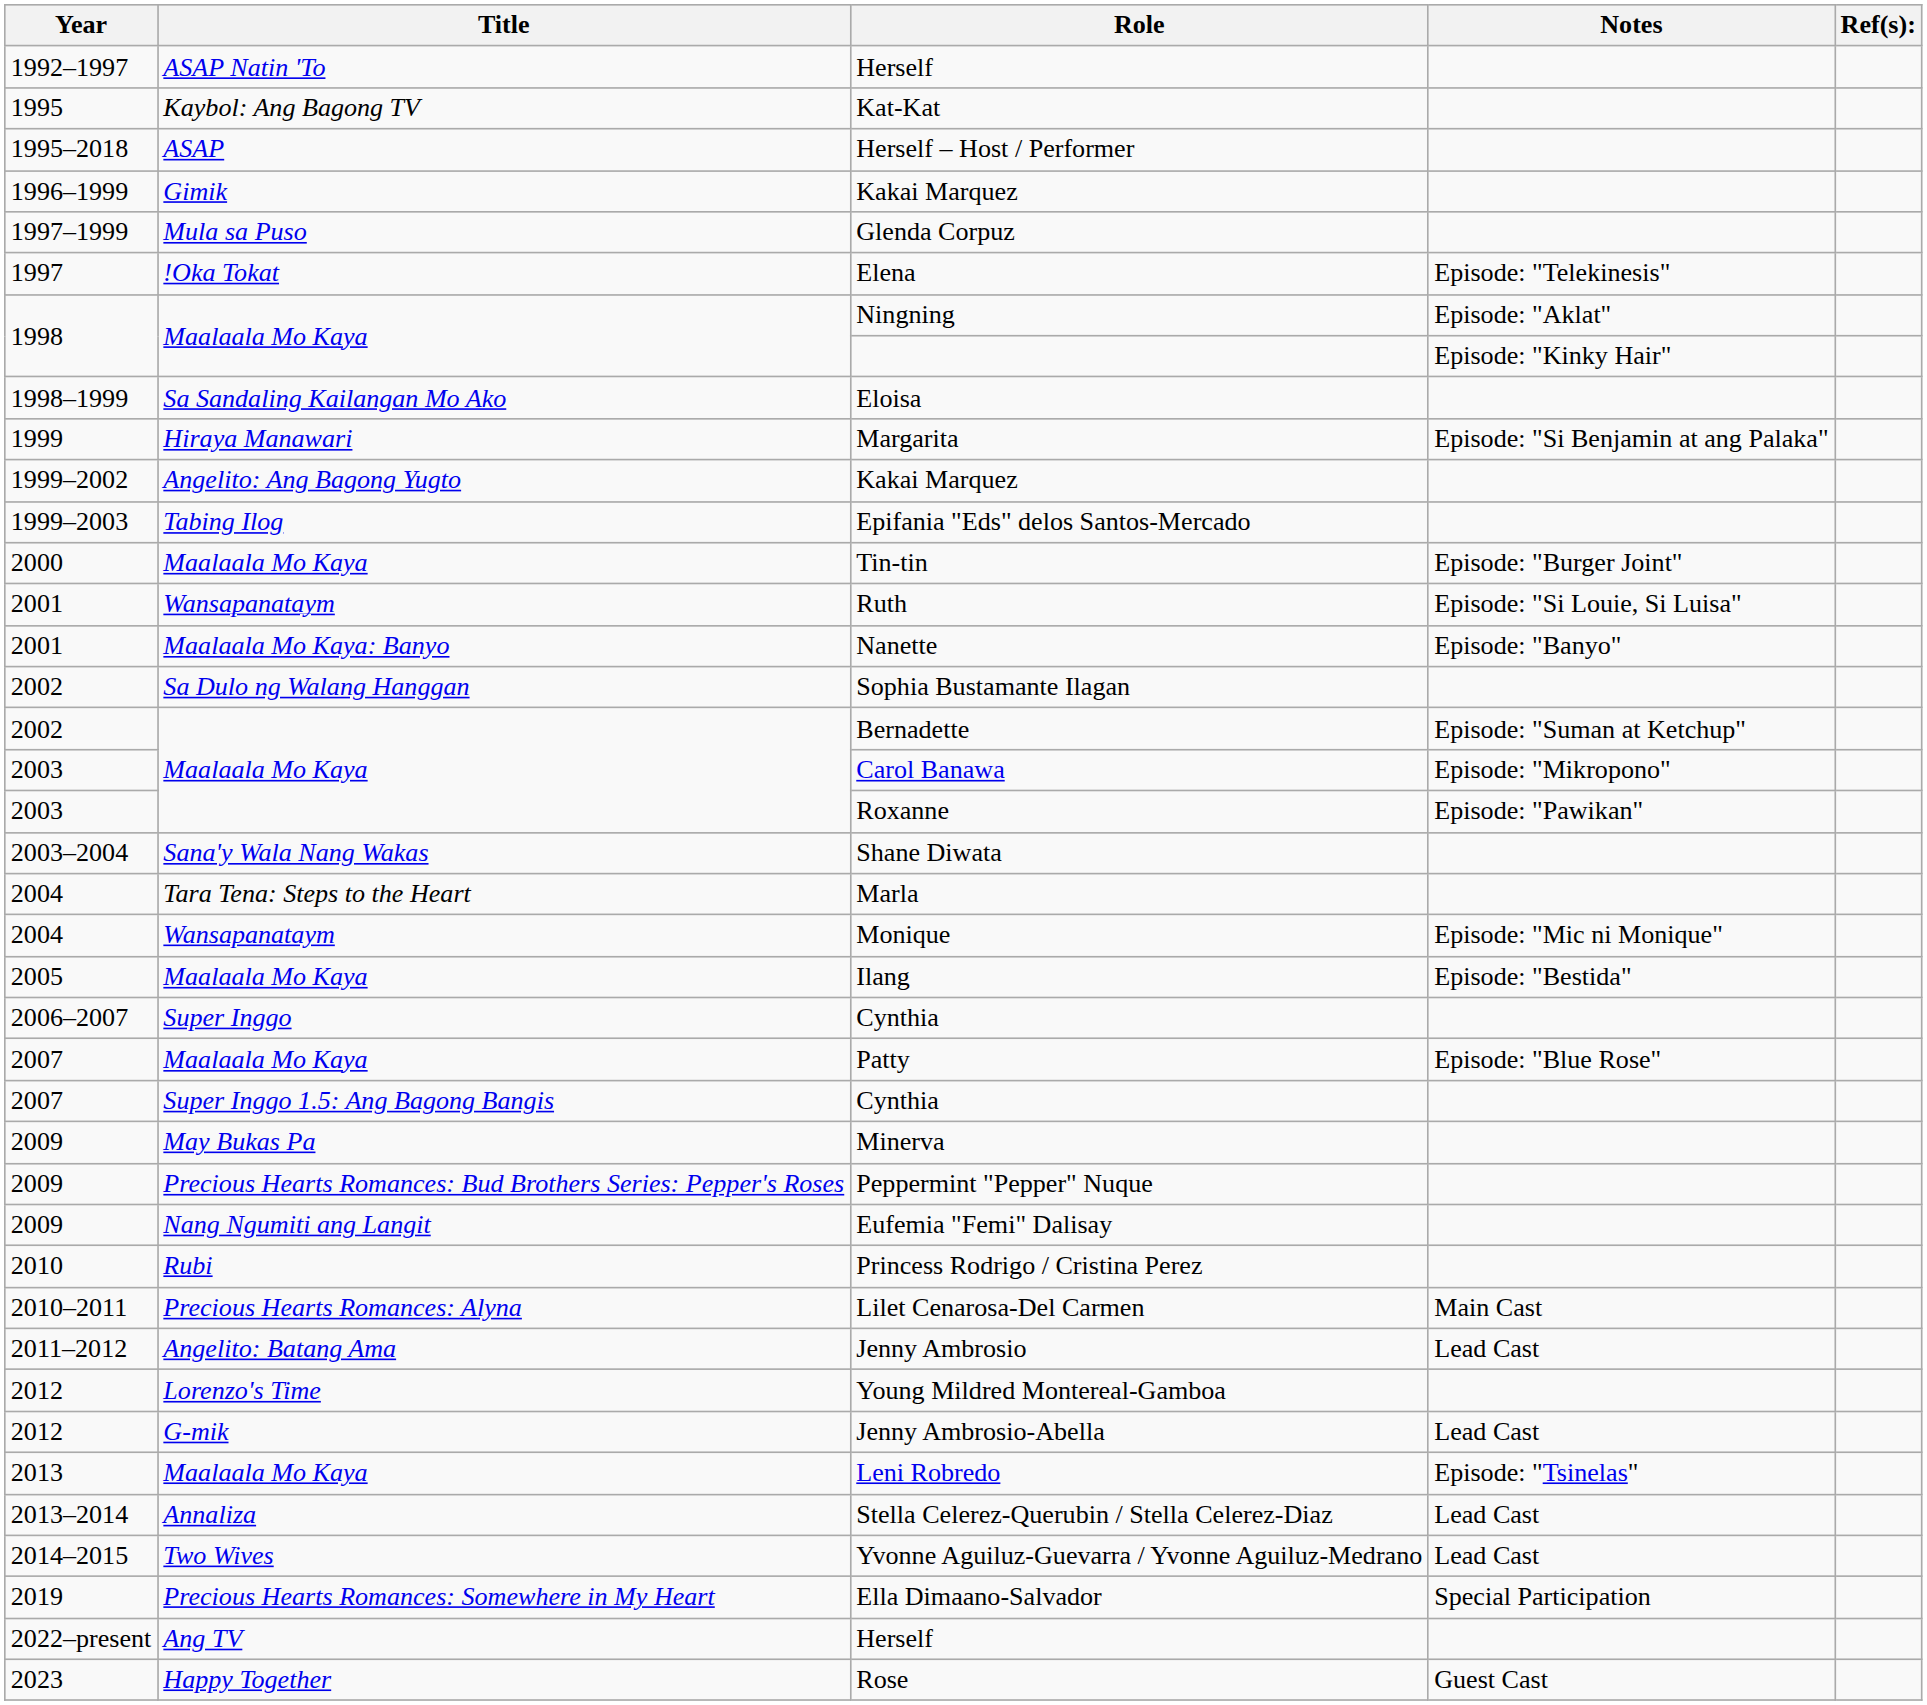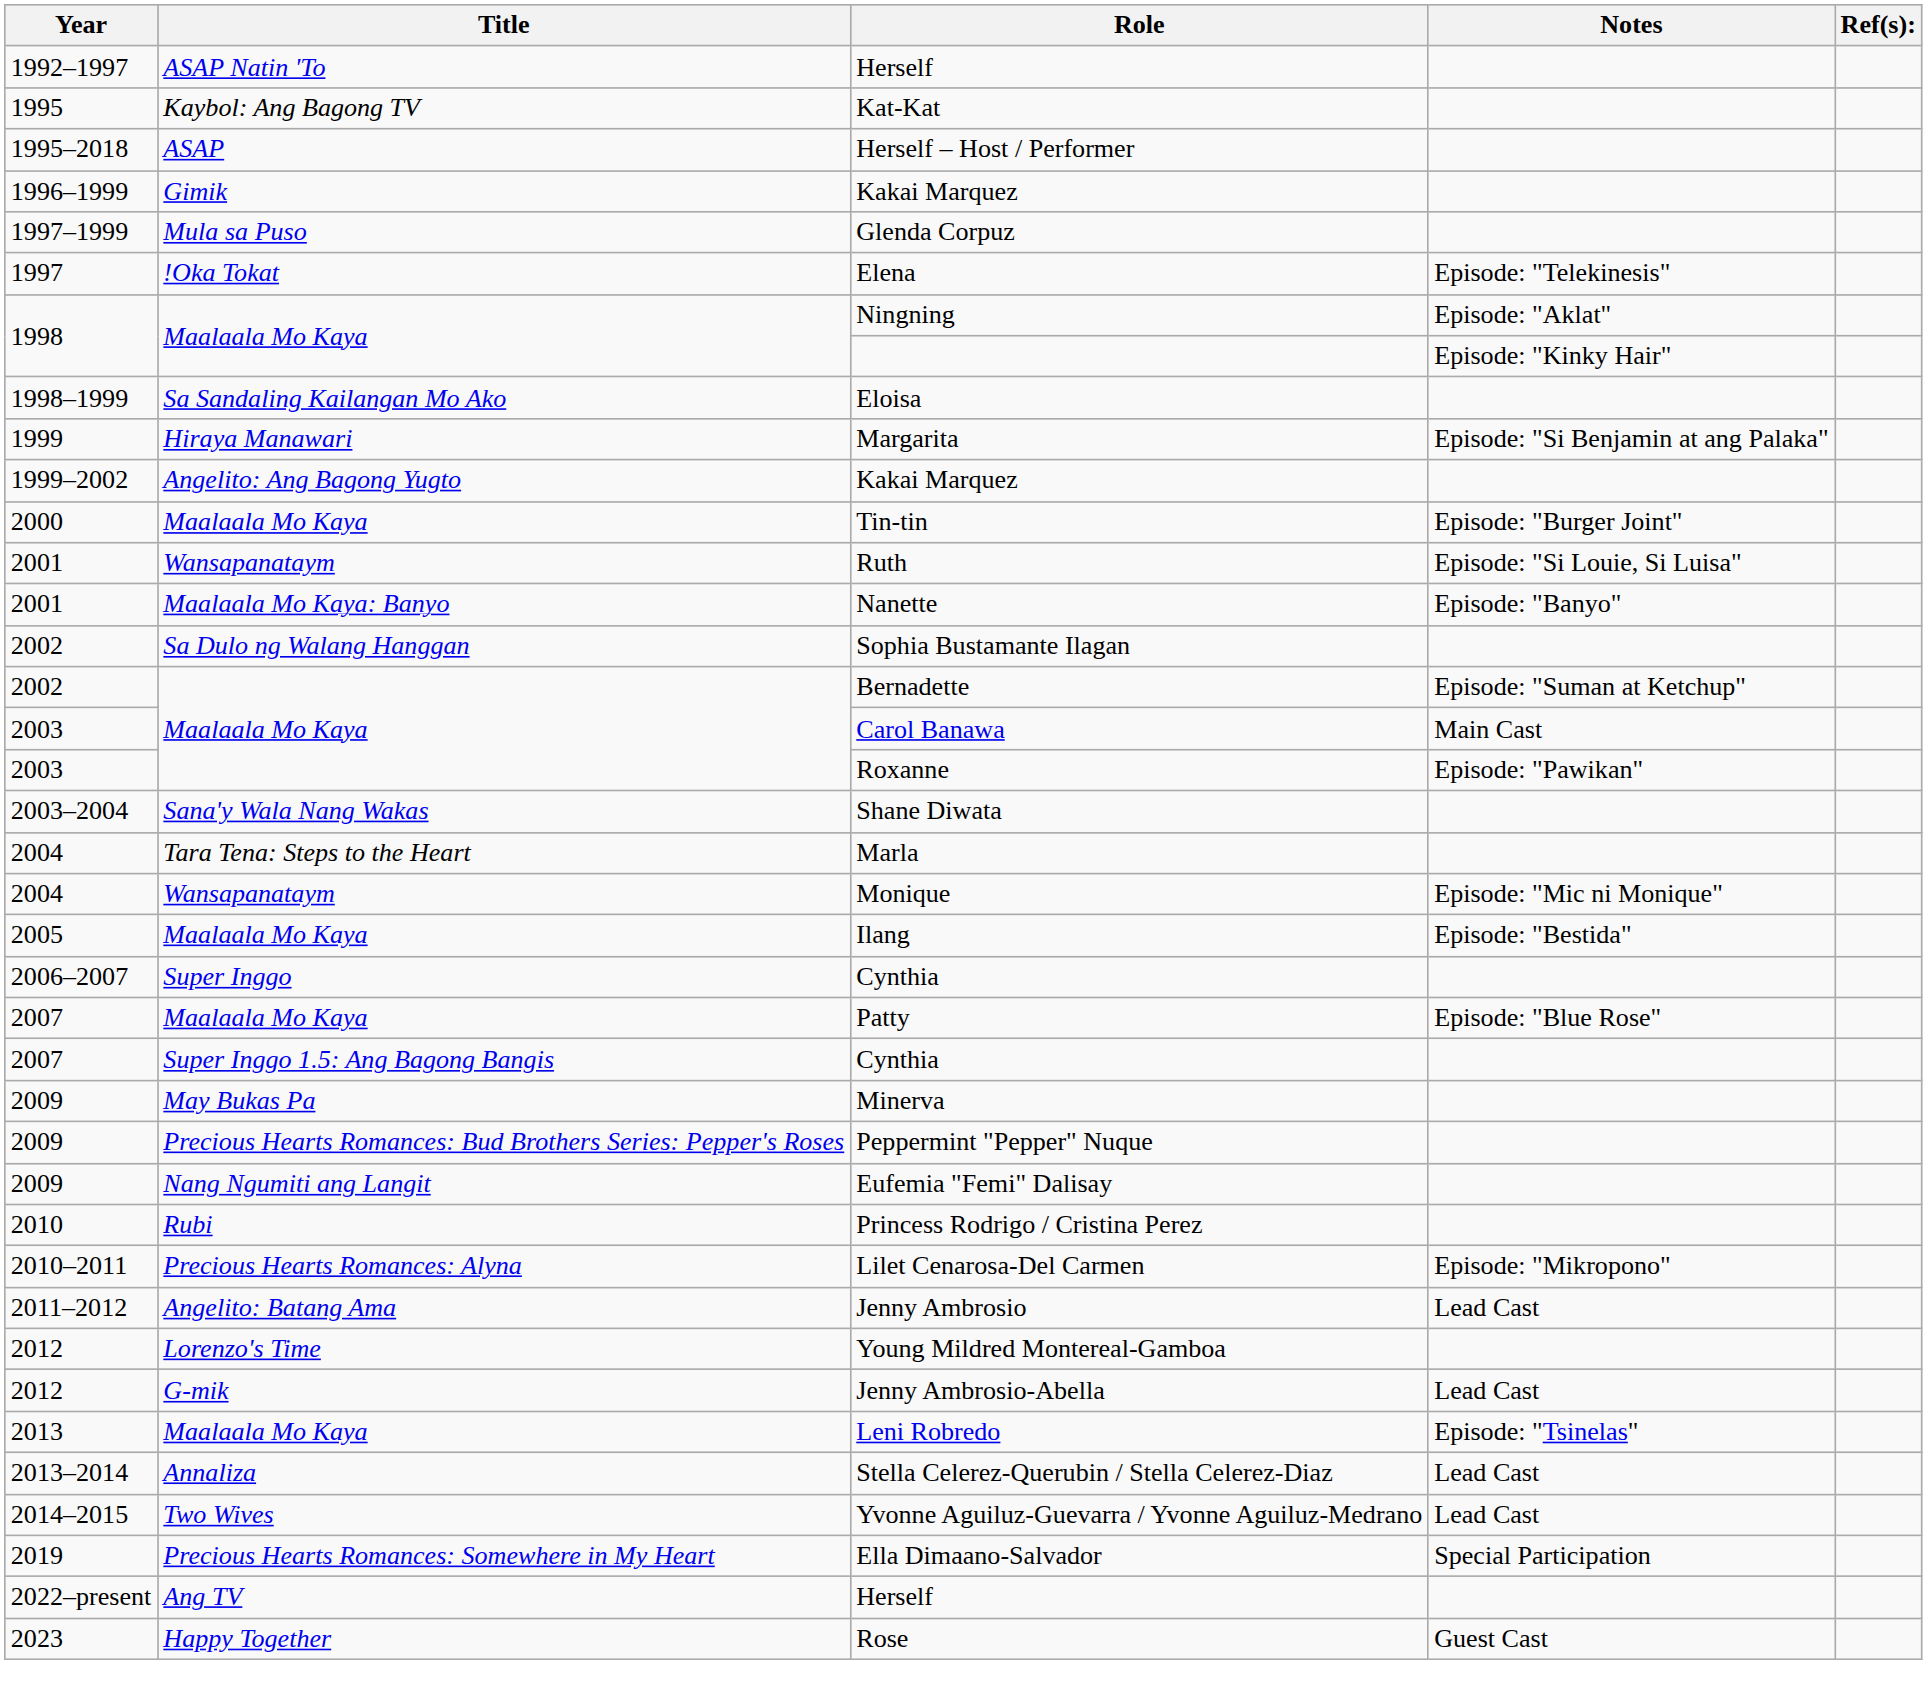- row: 1999–2003 | Tabing Ilog | Epifania "Eds" delos Santos-Mercado
Carol Banawa | Notes: Episode: "Mikropono" -> Main Cast
Lilet Cenarosa-Del Carmen | Notes: Main Cast -> Episode: "Mikropono"
